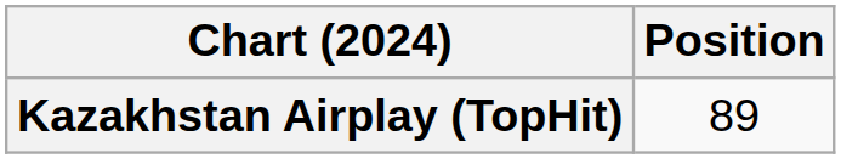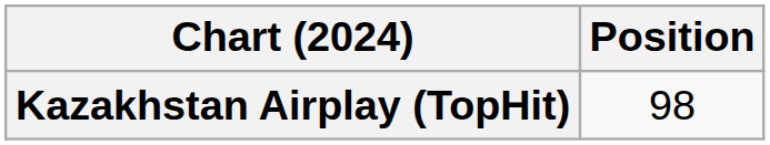Kazakhstan Airplay (TopHit) | Position: 89 -> 98
